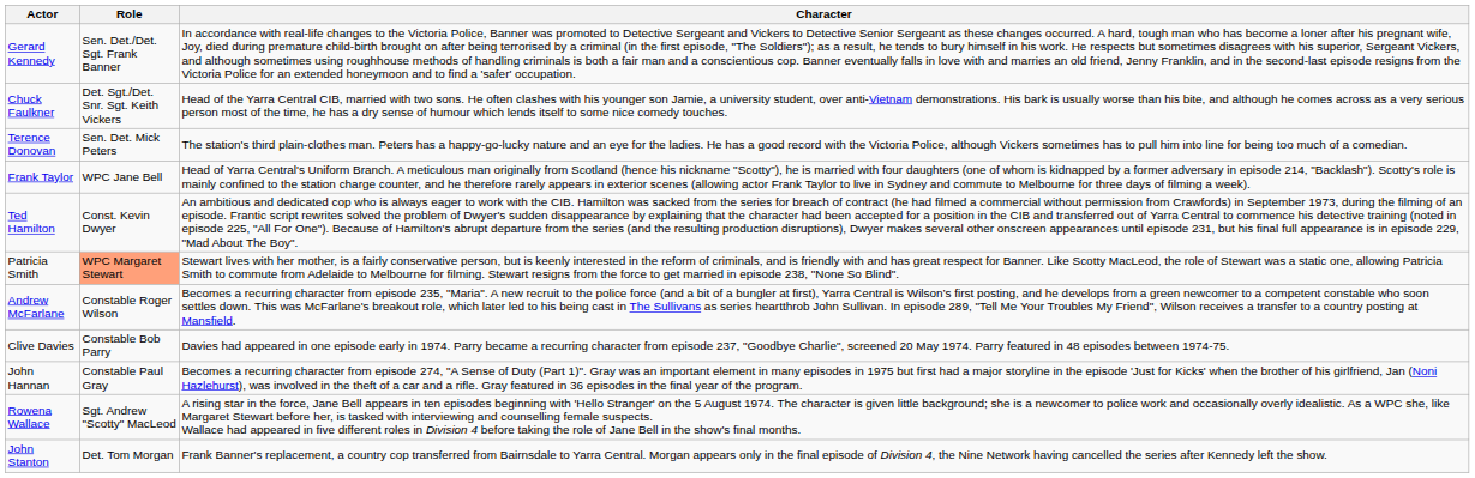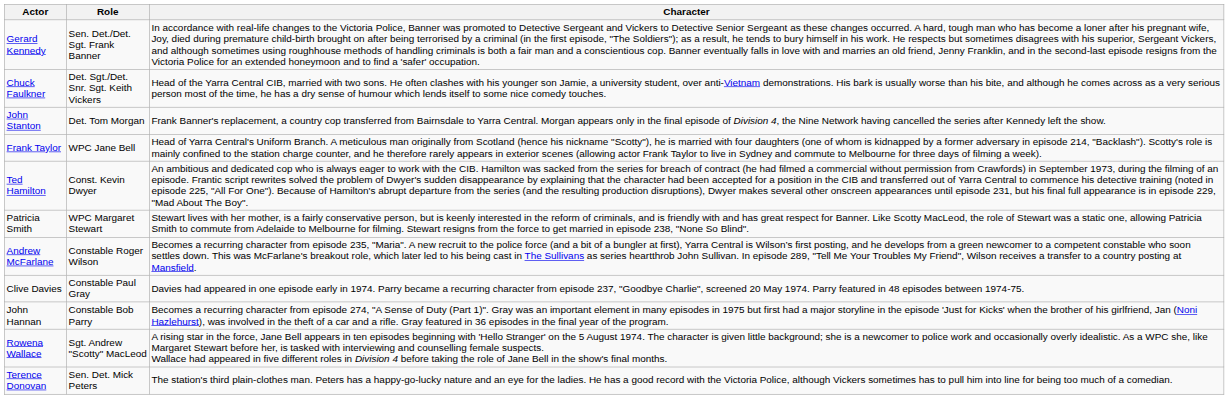rows swapped: Terence Donovan <-> John Stanton
Patricia Smith | Role: lightsalmon background -> no background
Clive Davies | Role: Constable Bob Parry -> Constable Paul Gray
John Hannan | Role: Constable Paul Gray -> Constable Bob Parry
